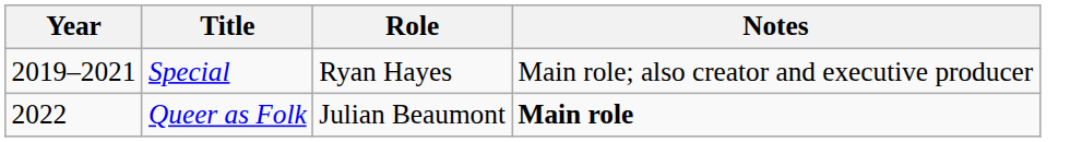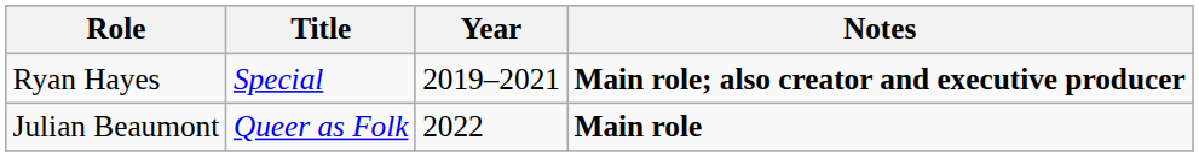columns swapped: Year <-> Role
Special | Notes: normal -> bold
